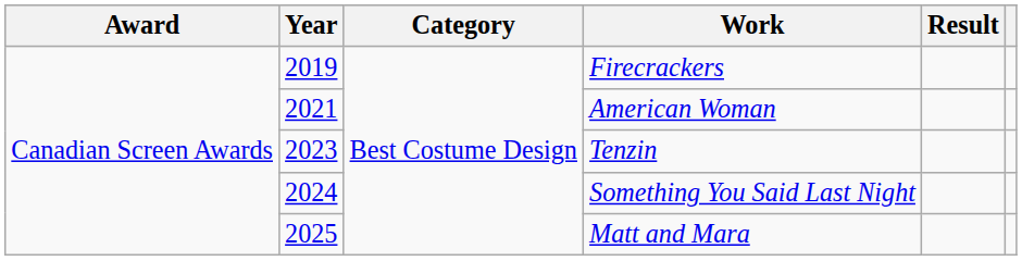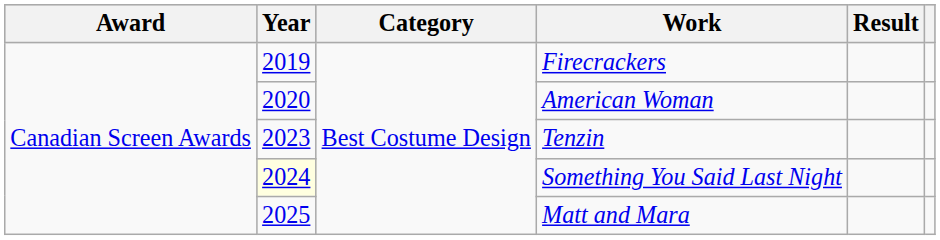American Woman | Year: 2021 -> 2020
Something You Said Last Night | Year: no background -> lightyellow background
